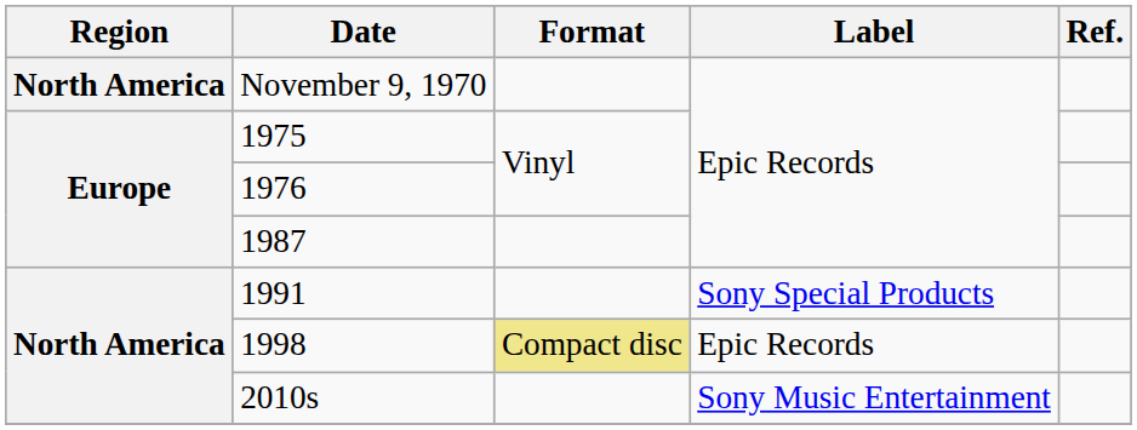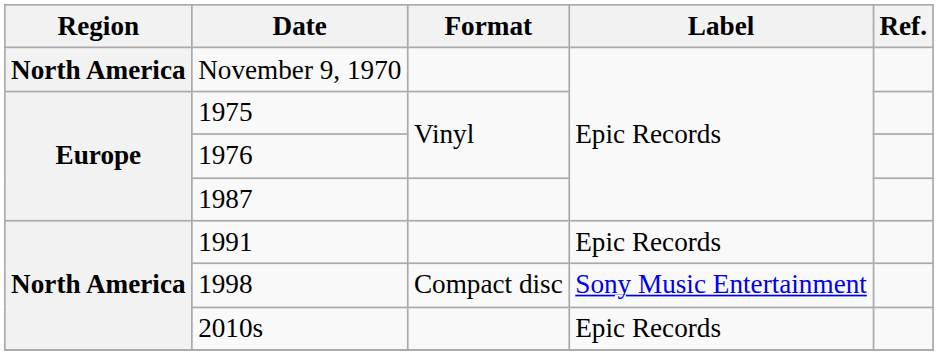1991 | Label: Sony Special Products -> Epic Records
1998 | Format: khaki background -> no background
1998 | Label: Epic Records -> Sony Music Entertainment
2010s | Label: Sony Music Entertainment -> Epic Records
